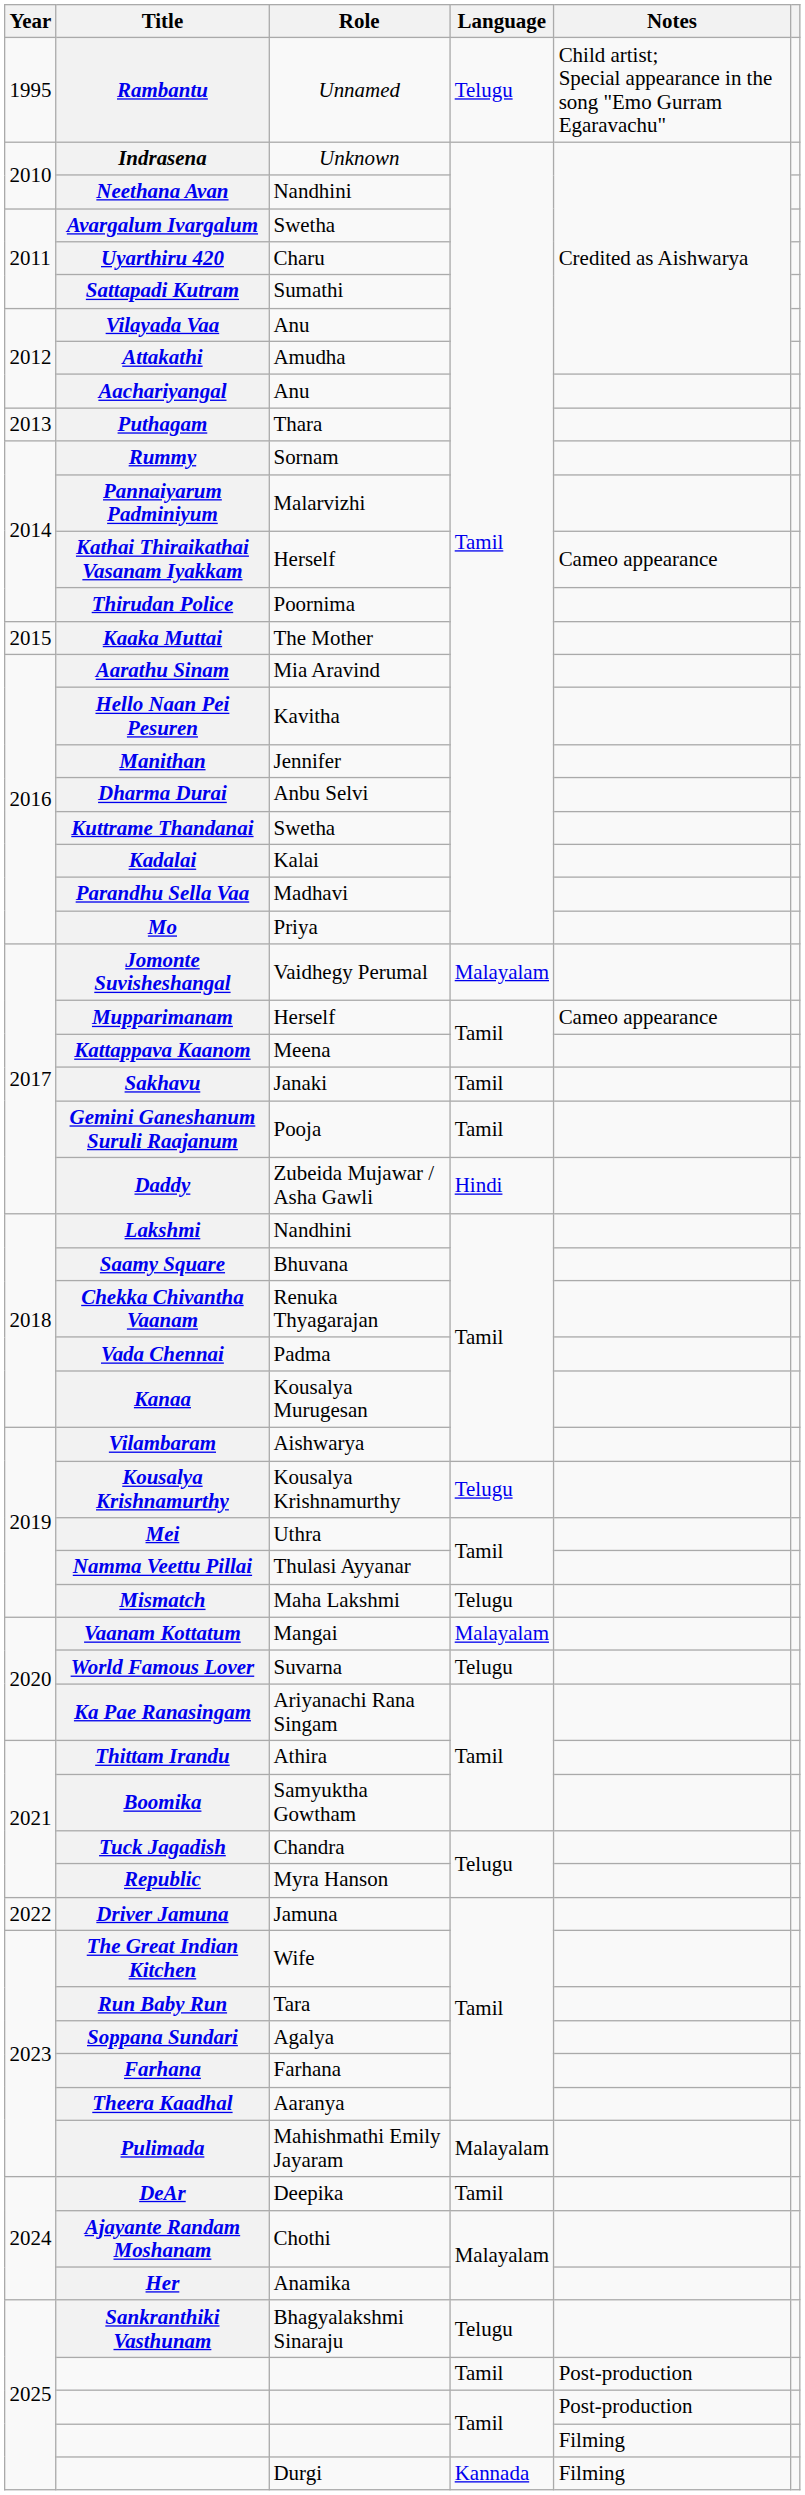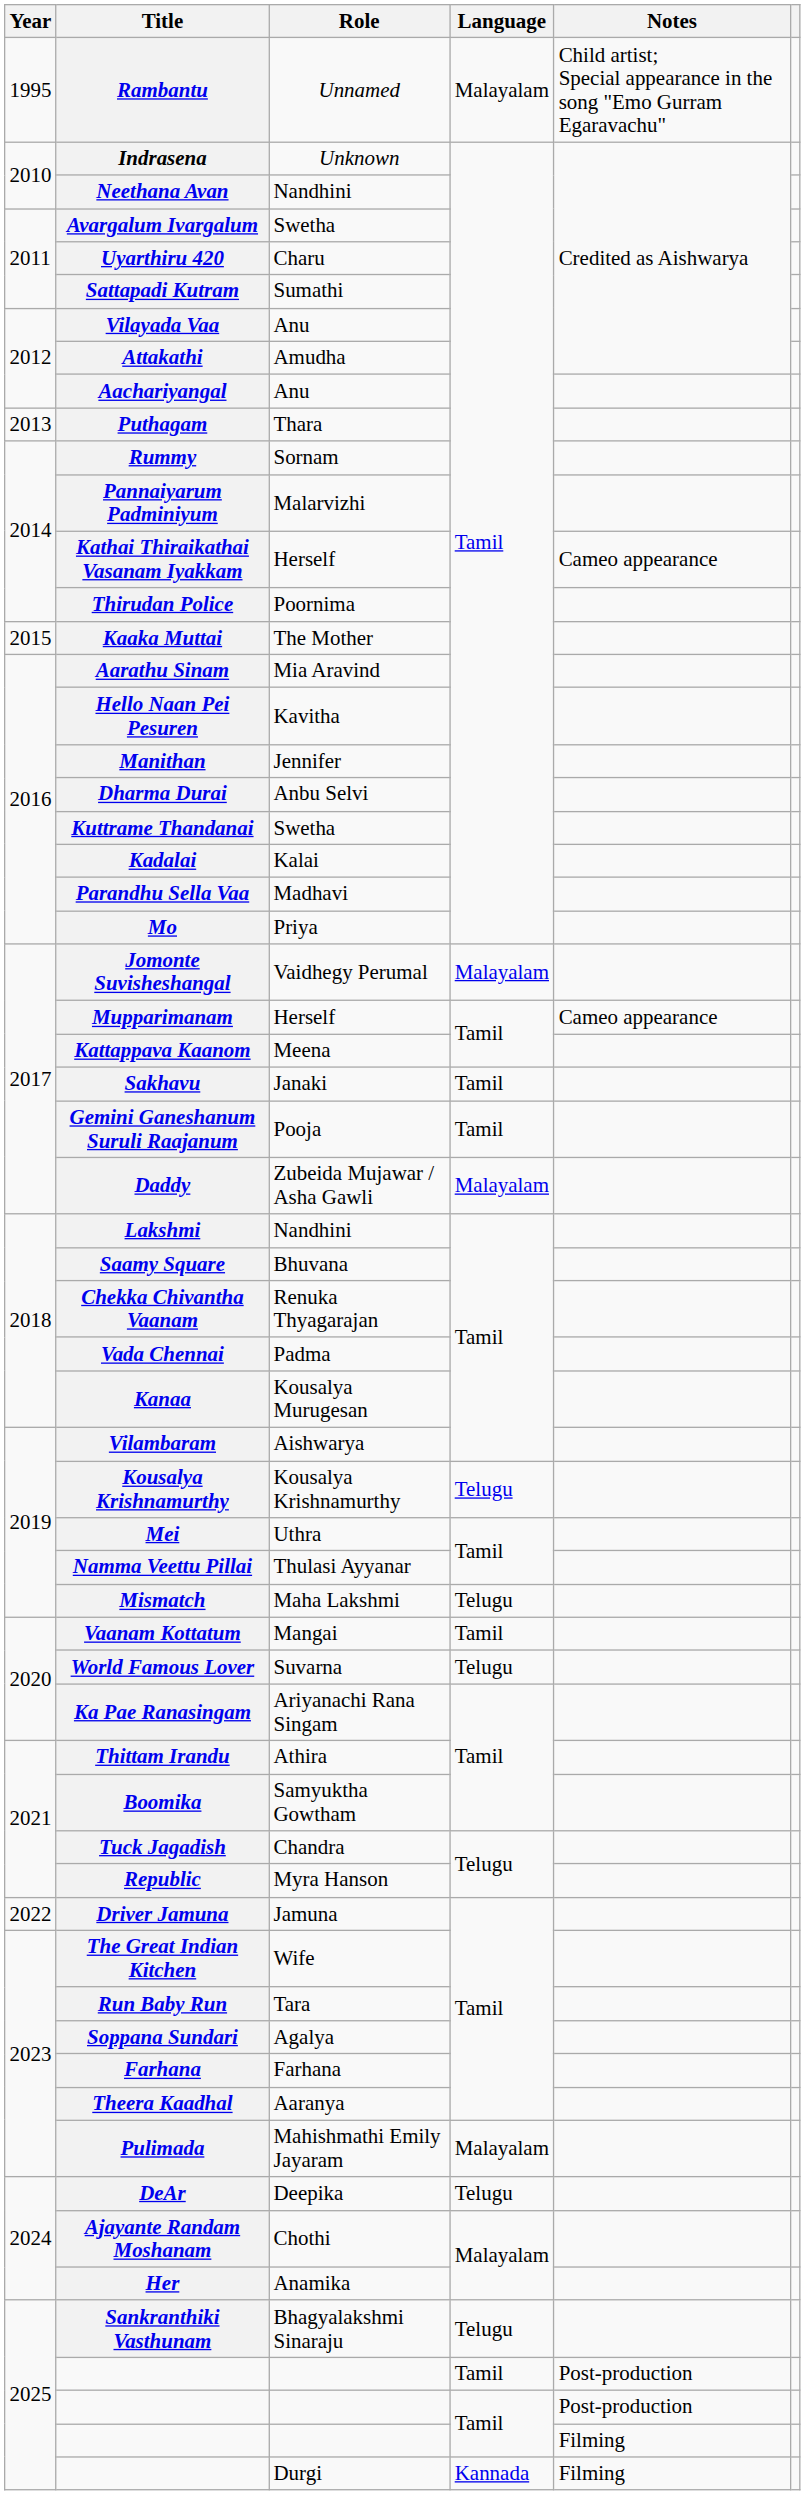Rambantu | Language: Telugu -> Malayalam
Daddy | Language: Hindi -> Malayalam
Vaanam Kottatum | Language: Malayalam -> Tamil
DeAr | Language: Tamil -> Telugu
